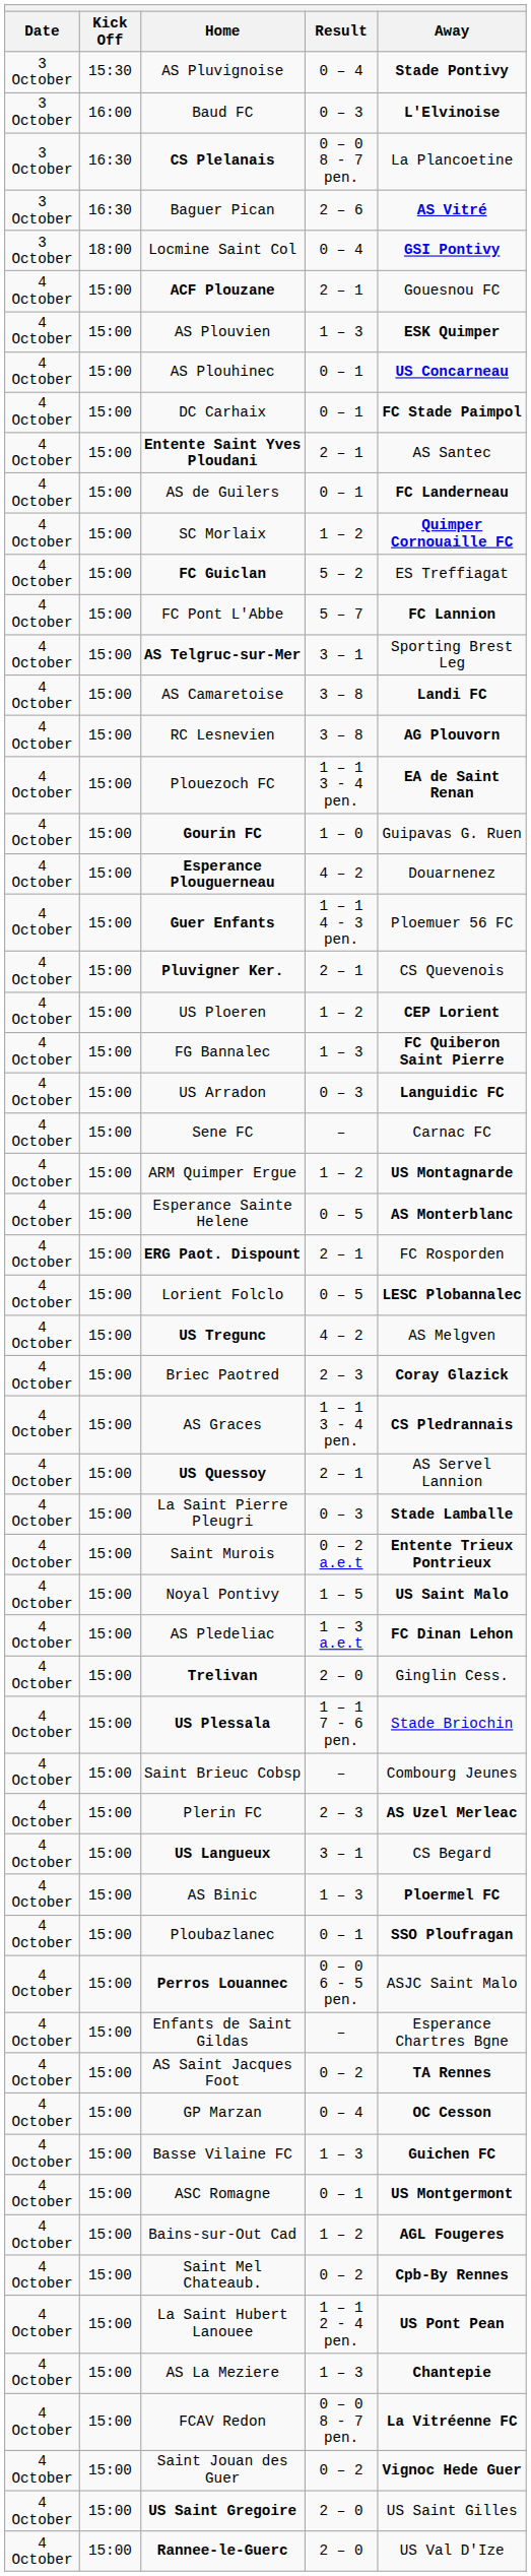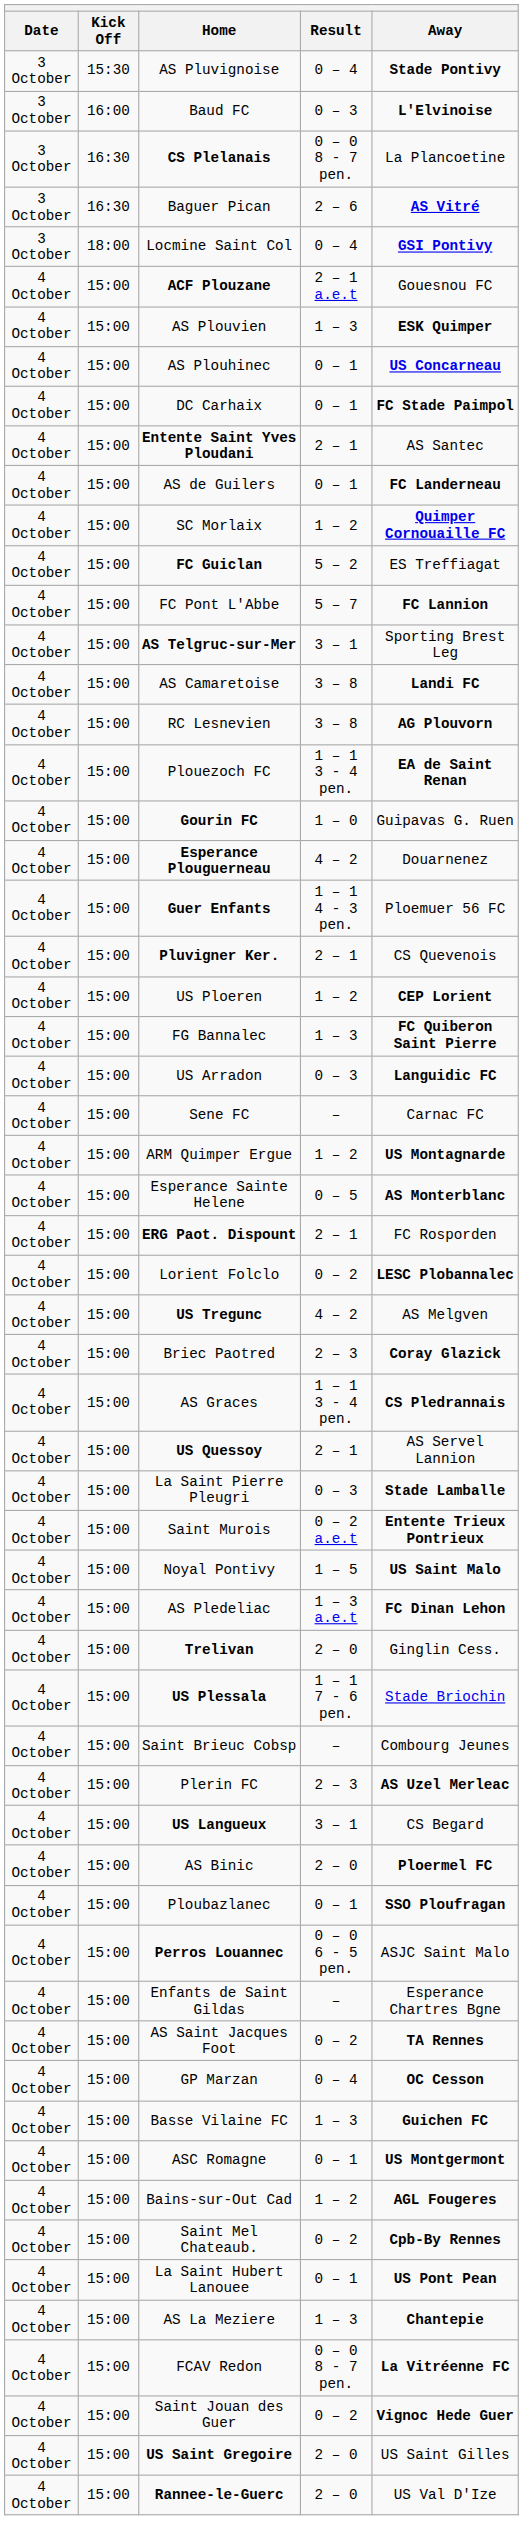ACF Plouzane | Result: 2 – 1 -> 2 – 1 a.e.t
Lorient Folclo | Result: 0 – 5 -> 0 – 2
AS Binic | Result: 1 – 3 -> 2 – 0
La Saint Hubert Lanouee | Result: 1 – 1 2 - 4 pen. -> 0 – 1
